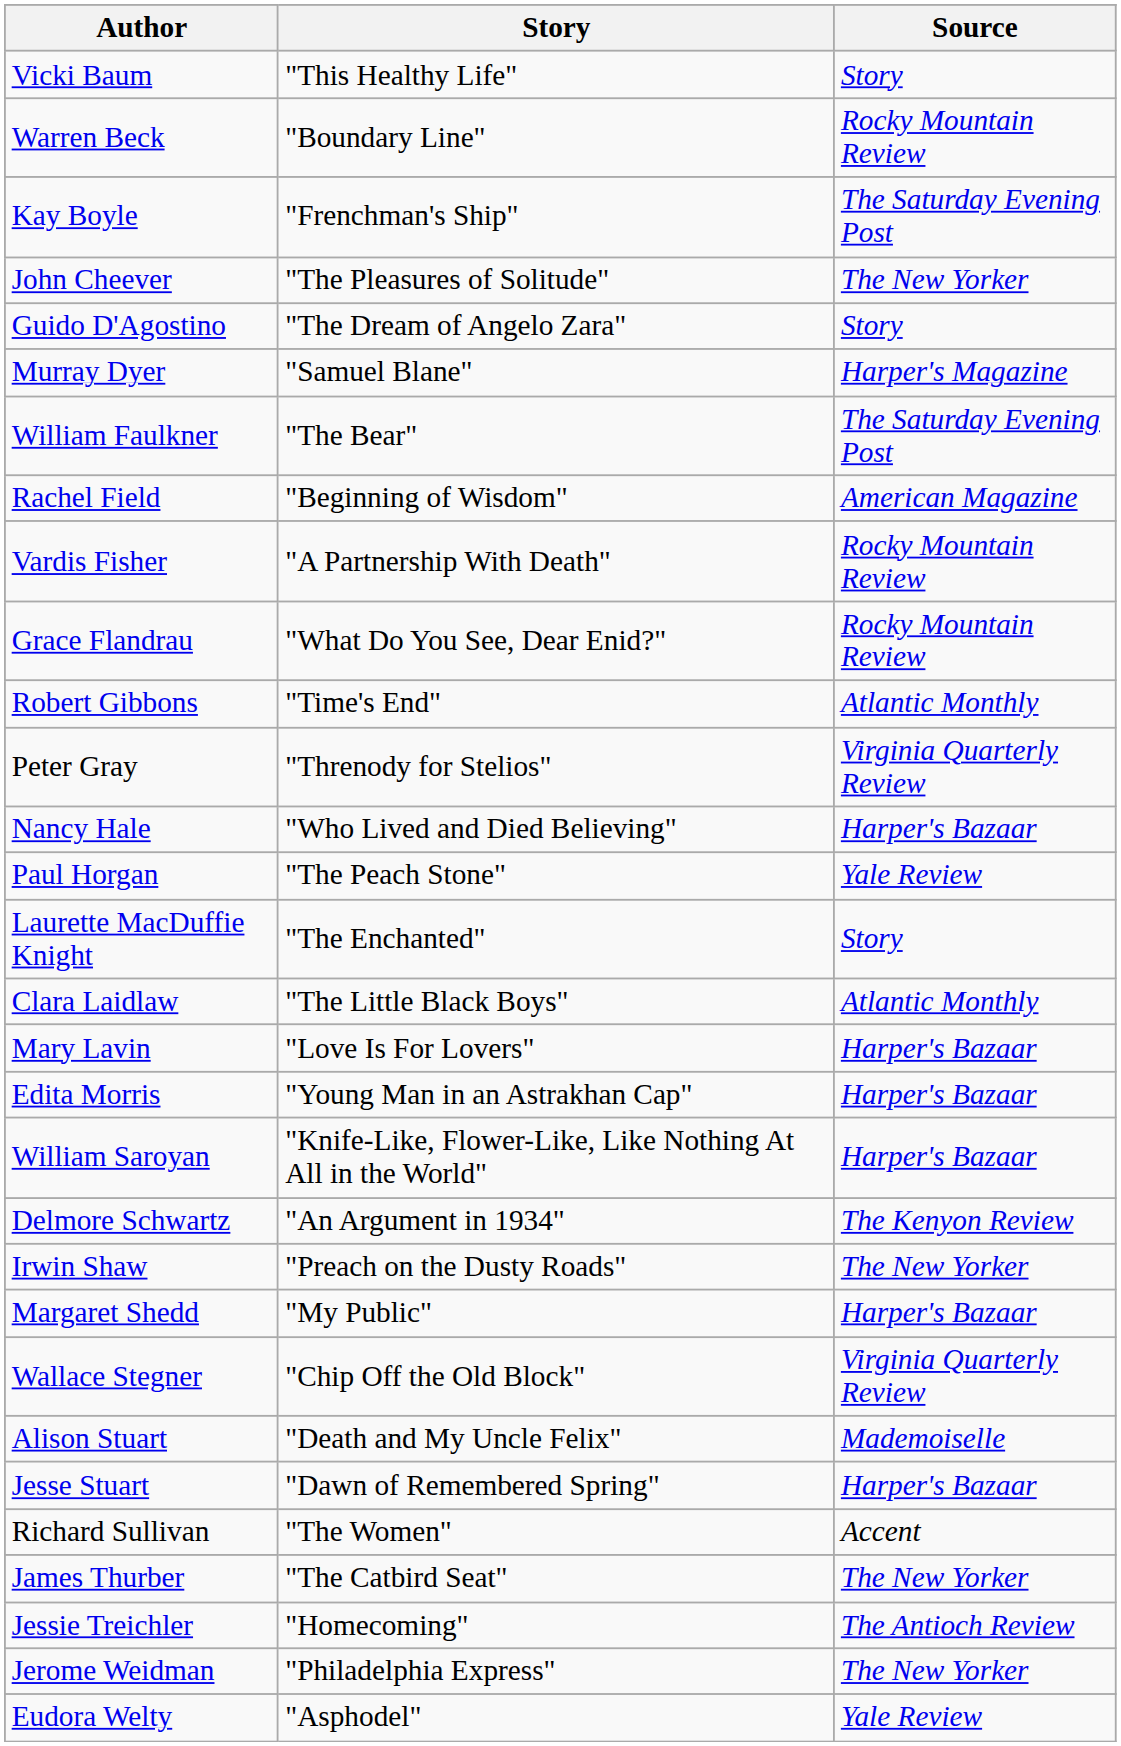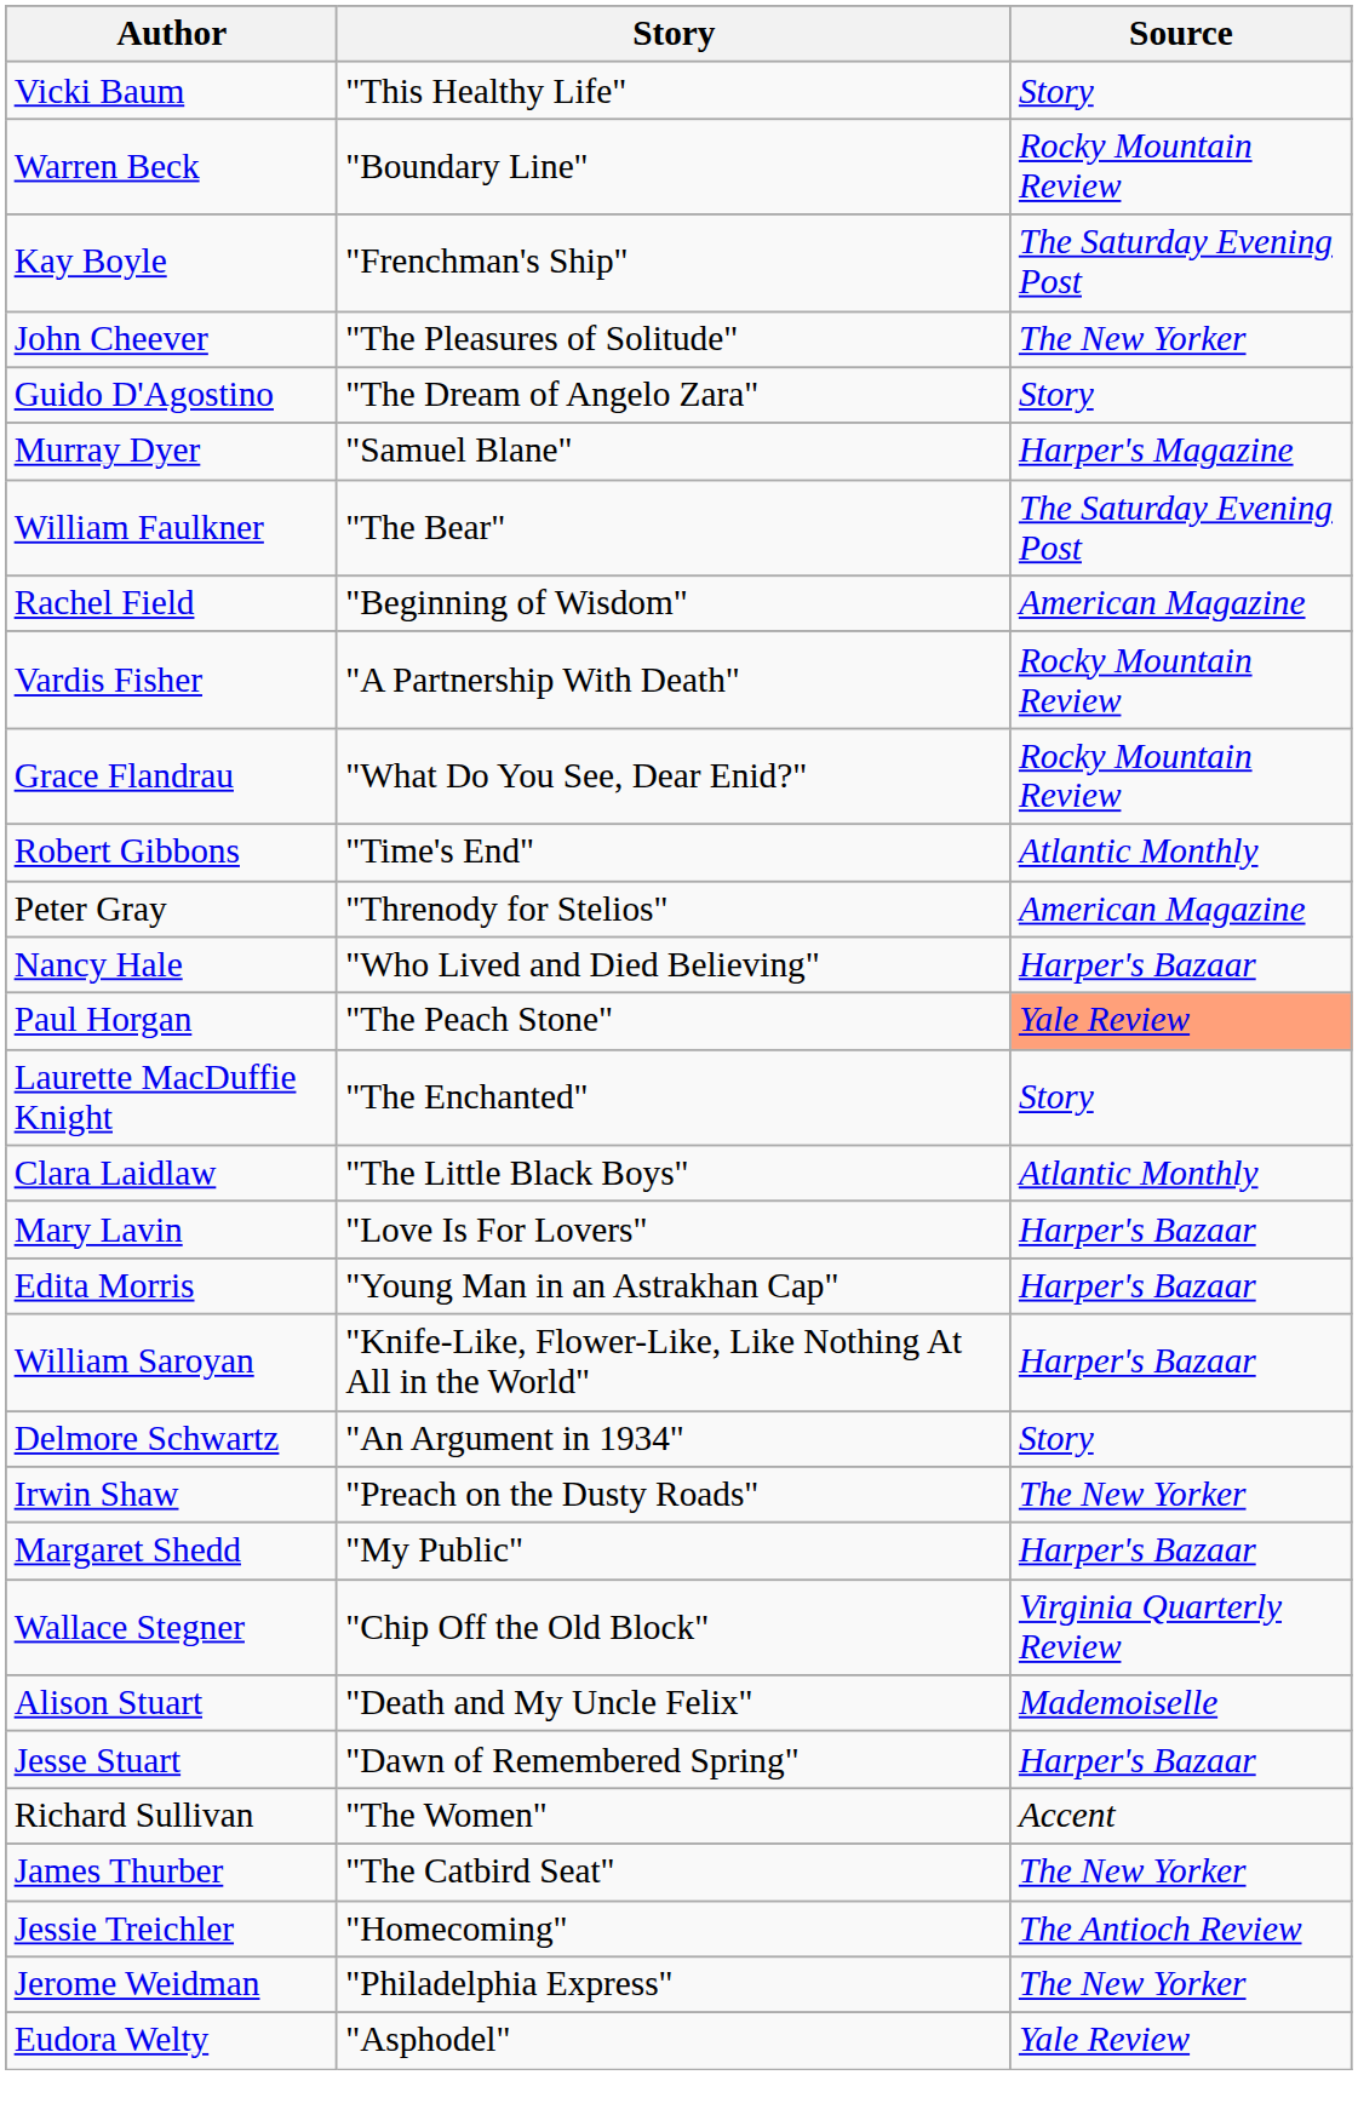Peter Gray | Source: Virginia Quarterly Review -> American Magazine
Paul Horgan | Source: no background -> lightsalmon background
Delmore Schwartz | Source: The Kenyon Review -> Story
